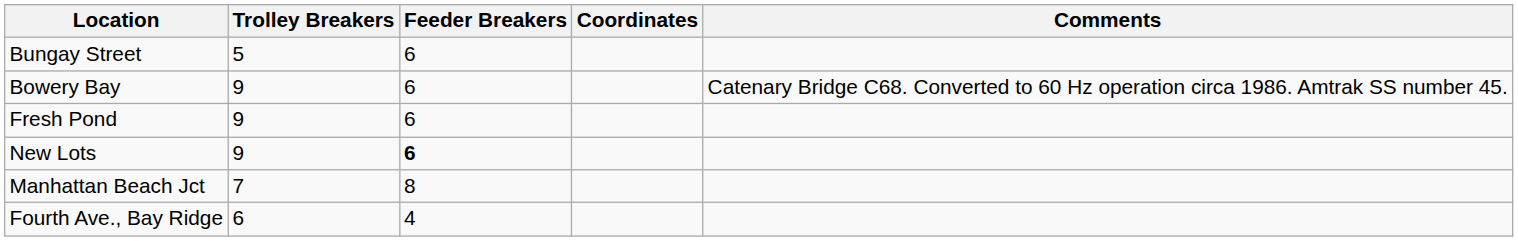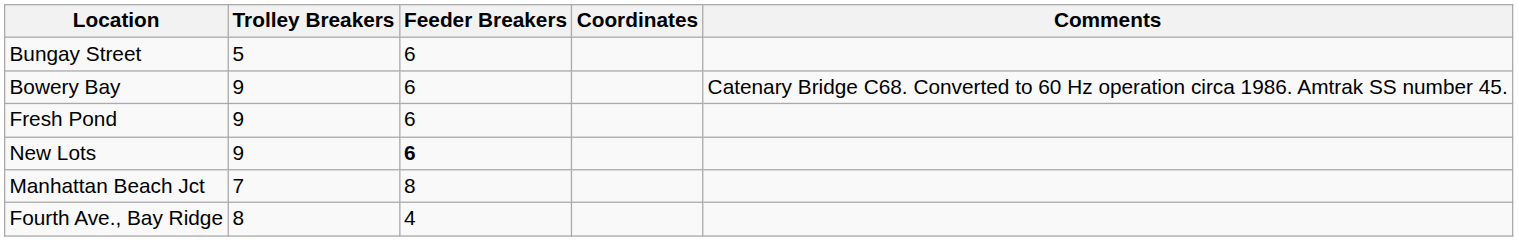Fourth Ave., Bay Ridge | Trolley Breakers: 6 -> 8
